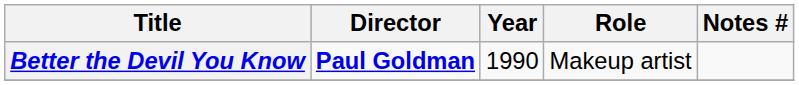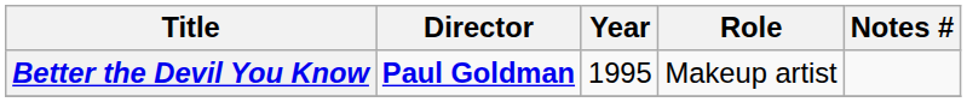Better the Devil You Know | Year: 1990 -> 1995
